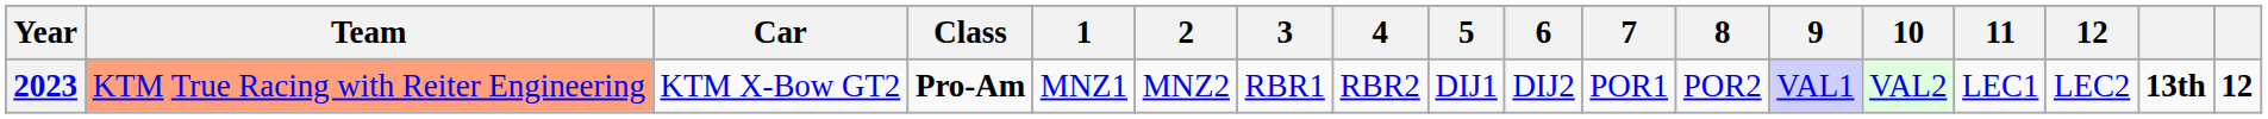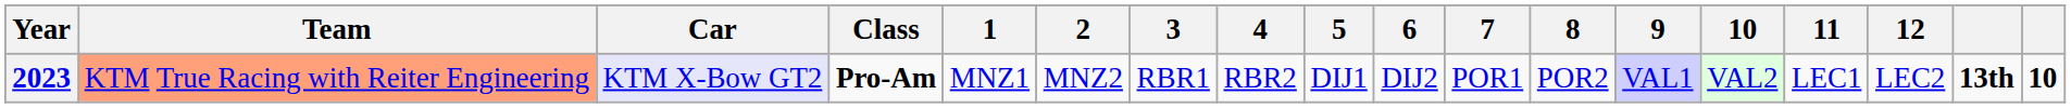2023 | Car: no background -> lavender background
2023 | column 18: 12 -> 10
